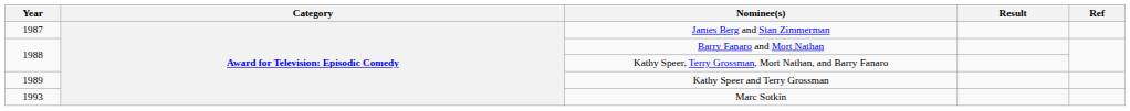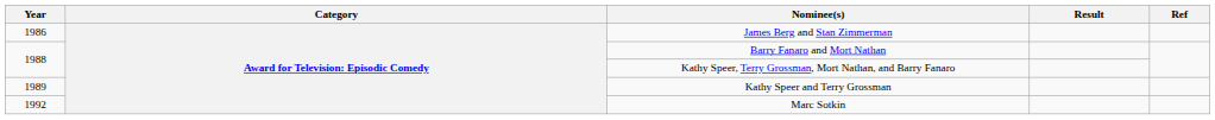James Berg and Stan Zimmerman | Year: 1987 -> 1986
Marc Sotkin | Year: 1993 -> 1992
